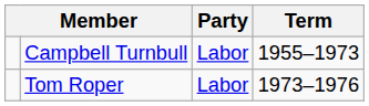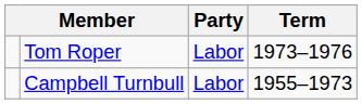rows swapped: Campbell Turnbull <-> Tom Roper
